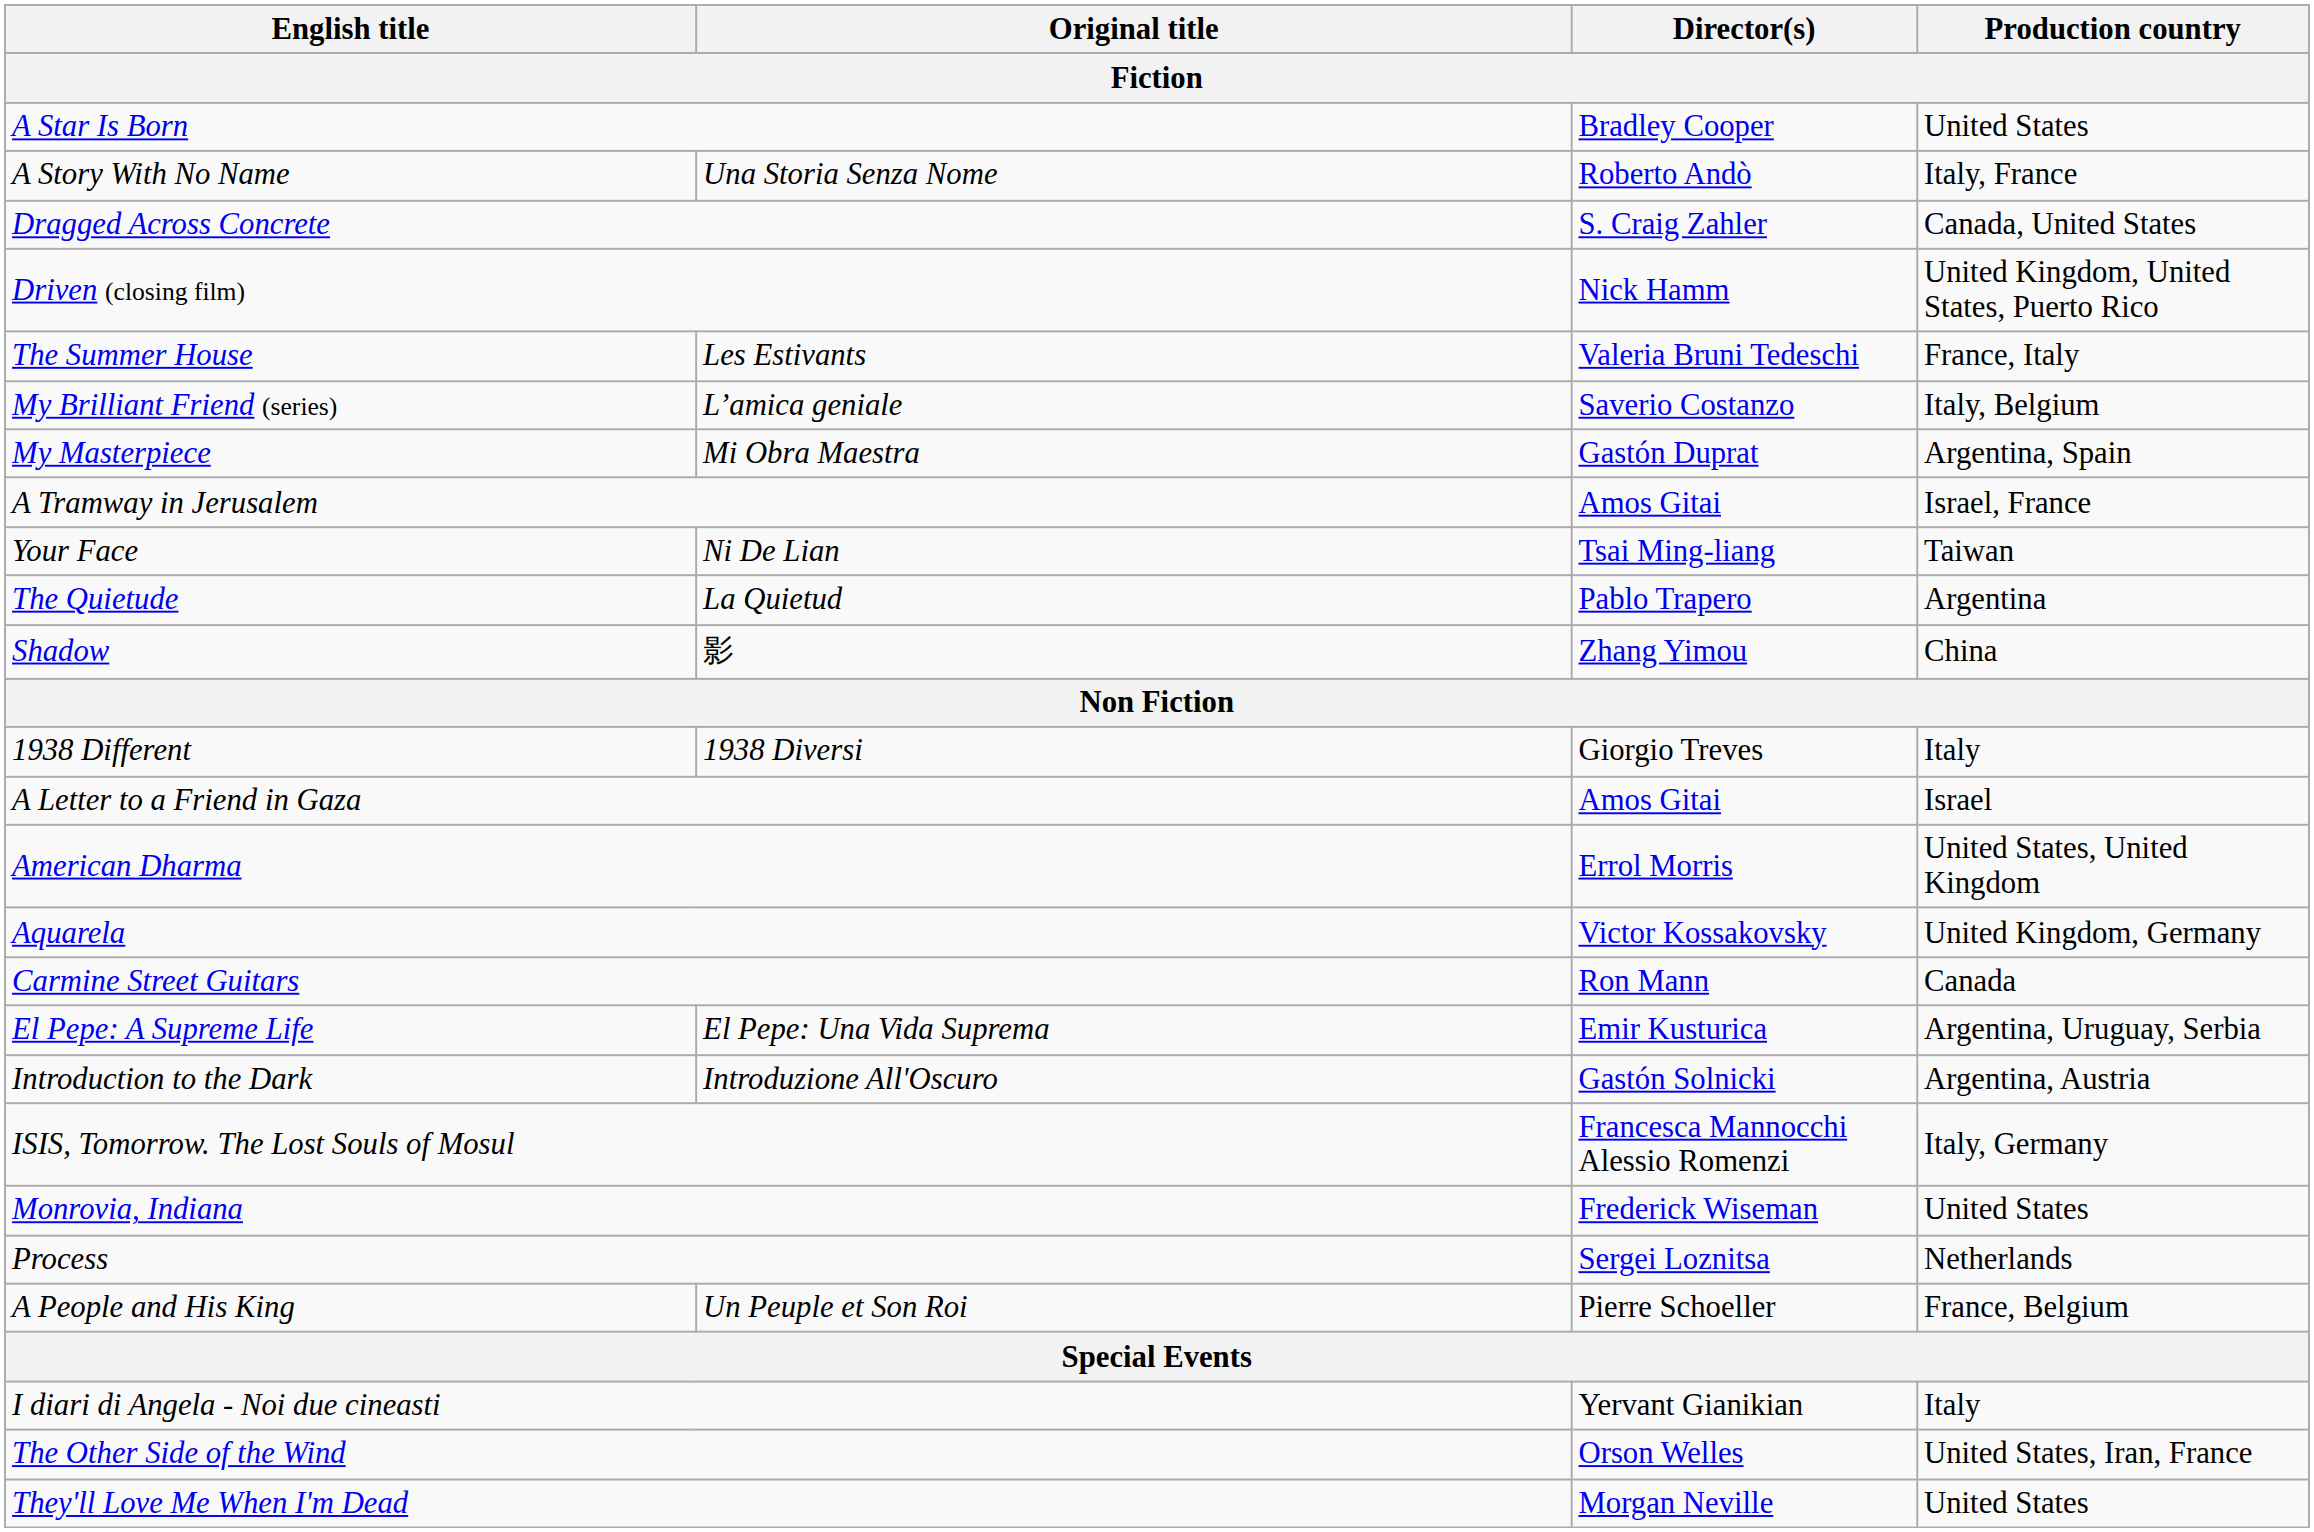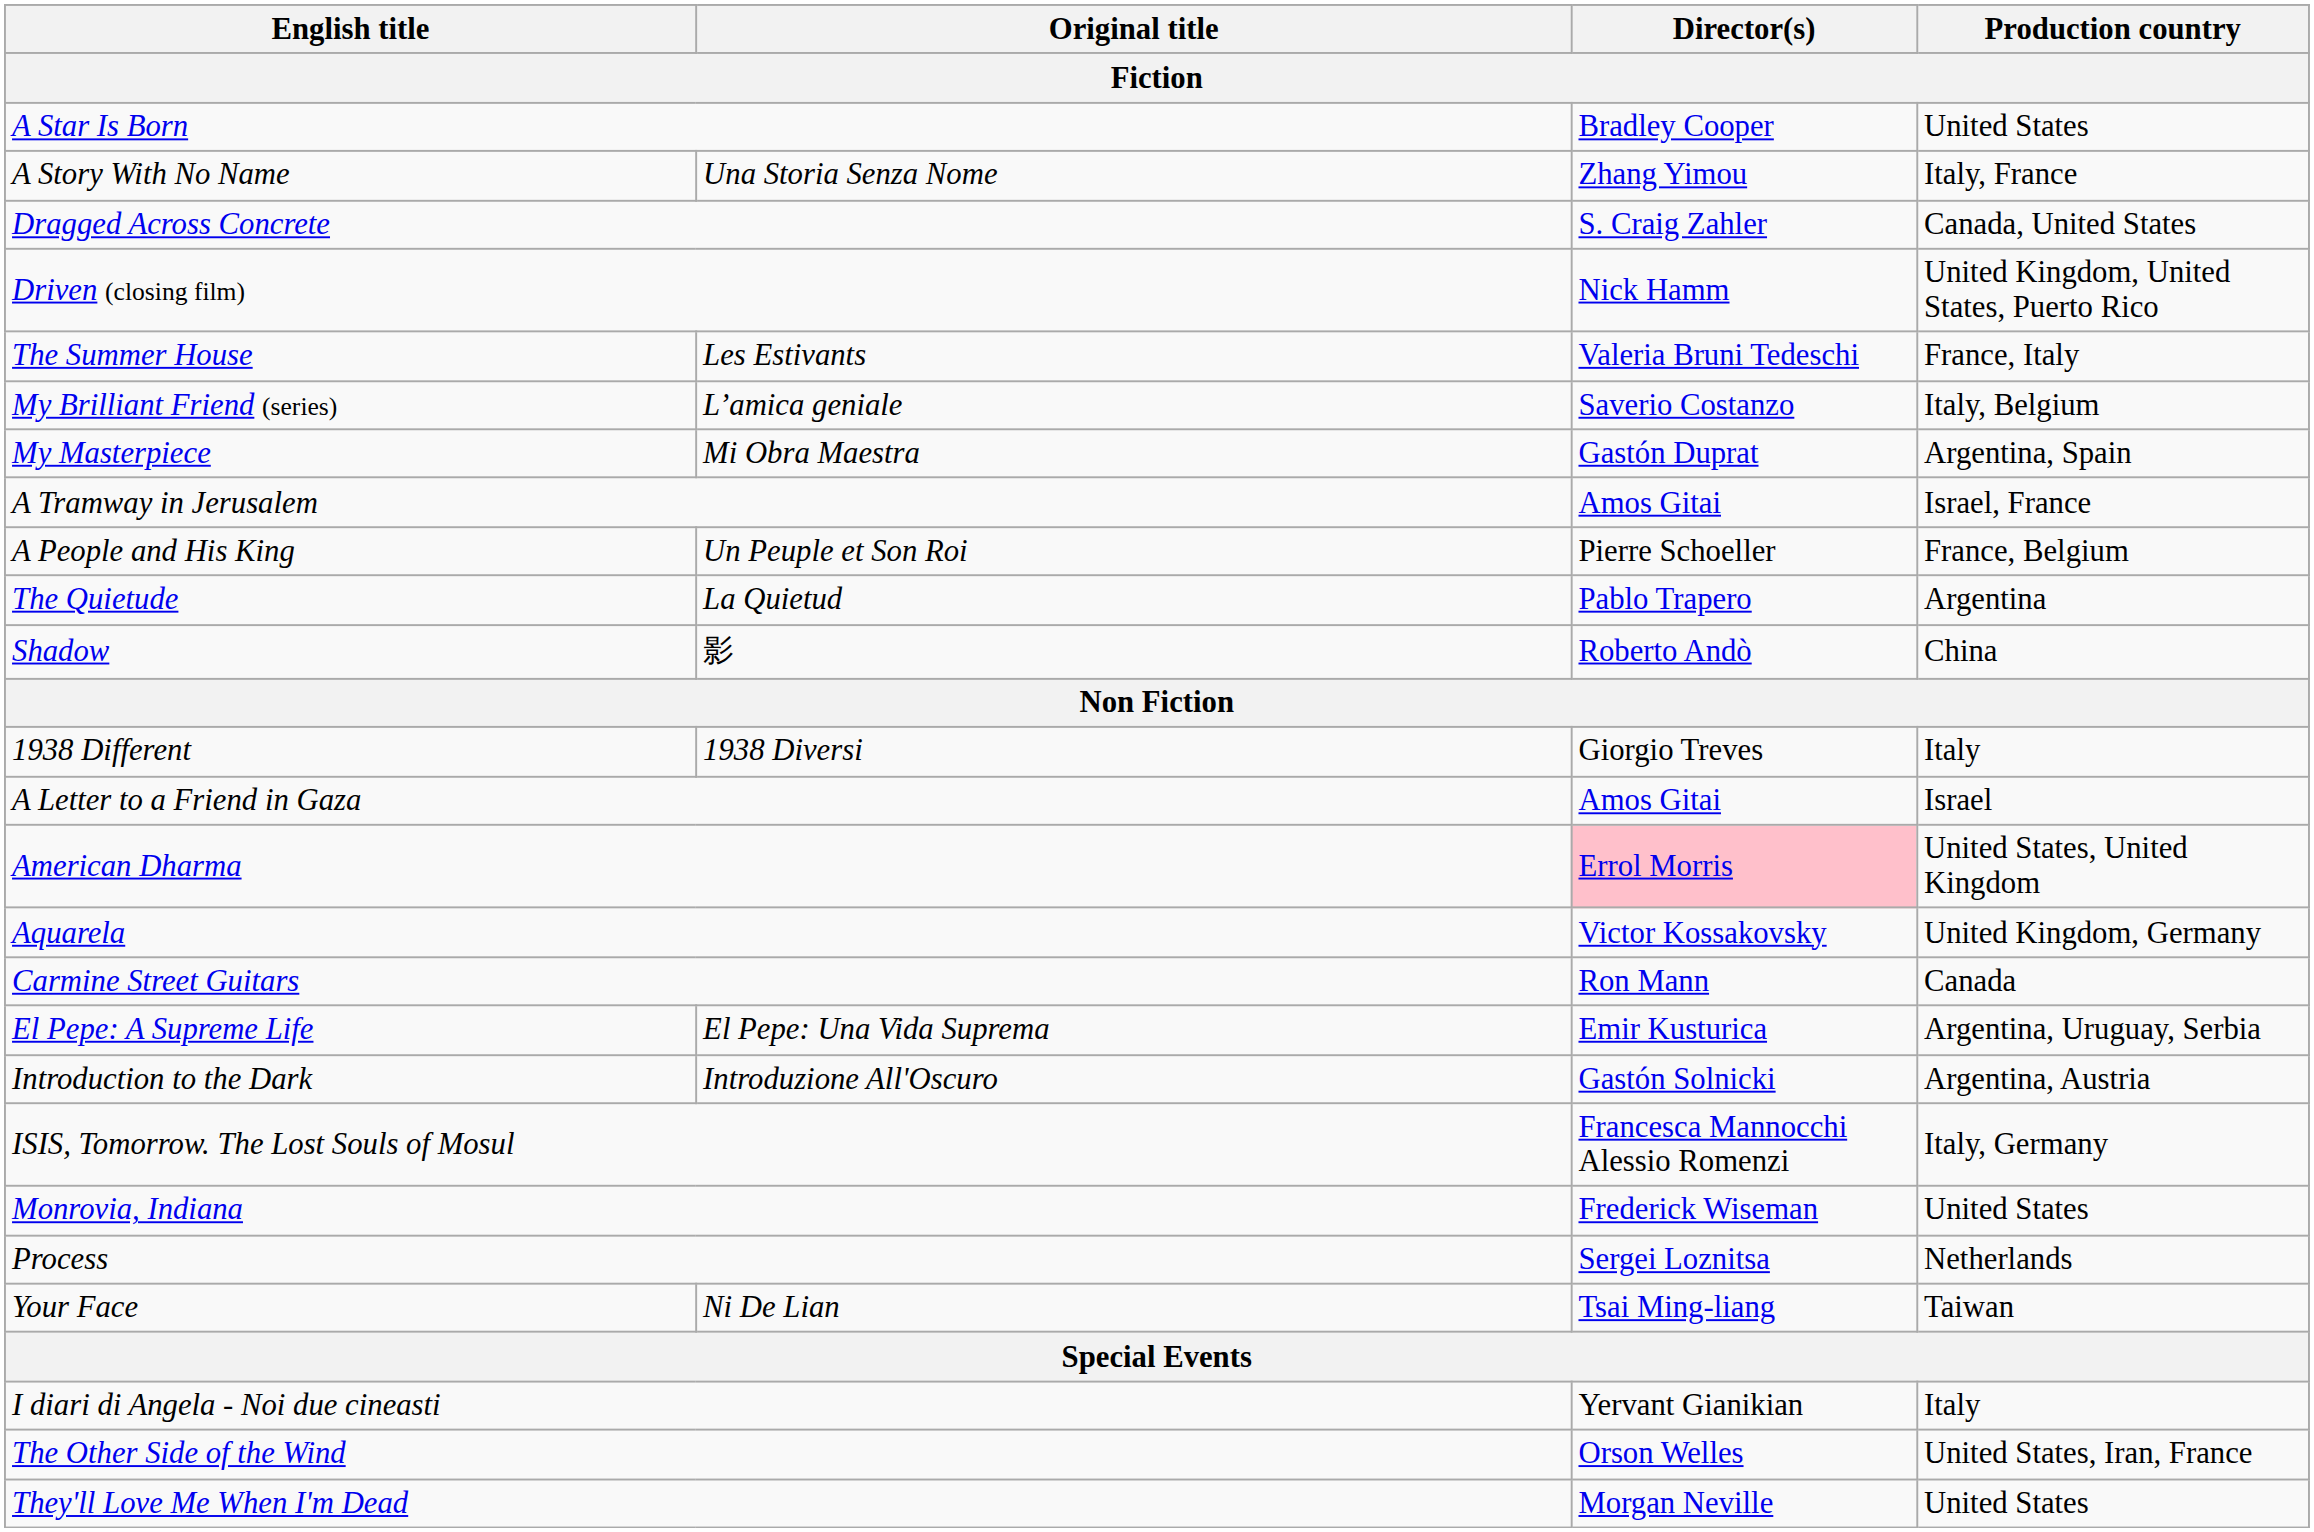A Story With No Name | Director(s): Roberto Andò -> Zhang Yimou
rows swapped: A People and His King <-> Your Face
Shadow | Director(s): Zhang Yimou -> Roberto Andò
American Dharma | Director(s): no background -> pink background
